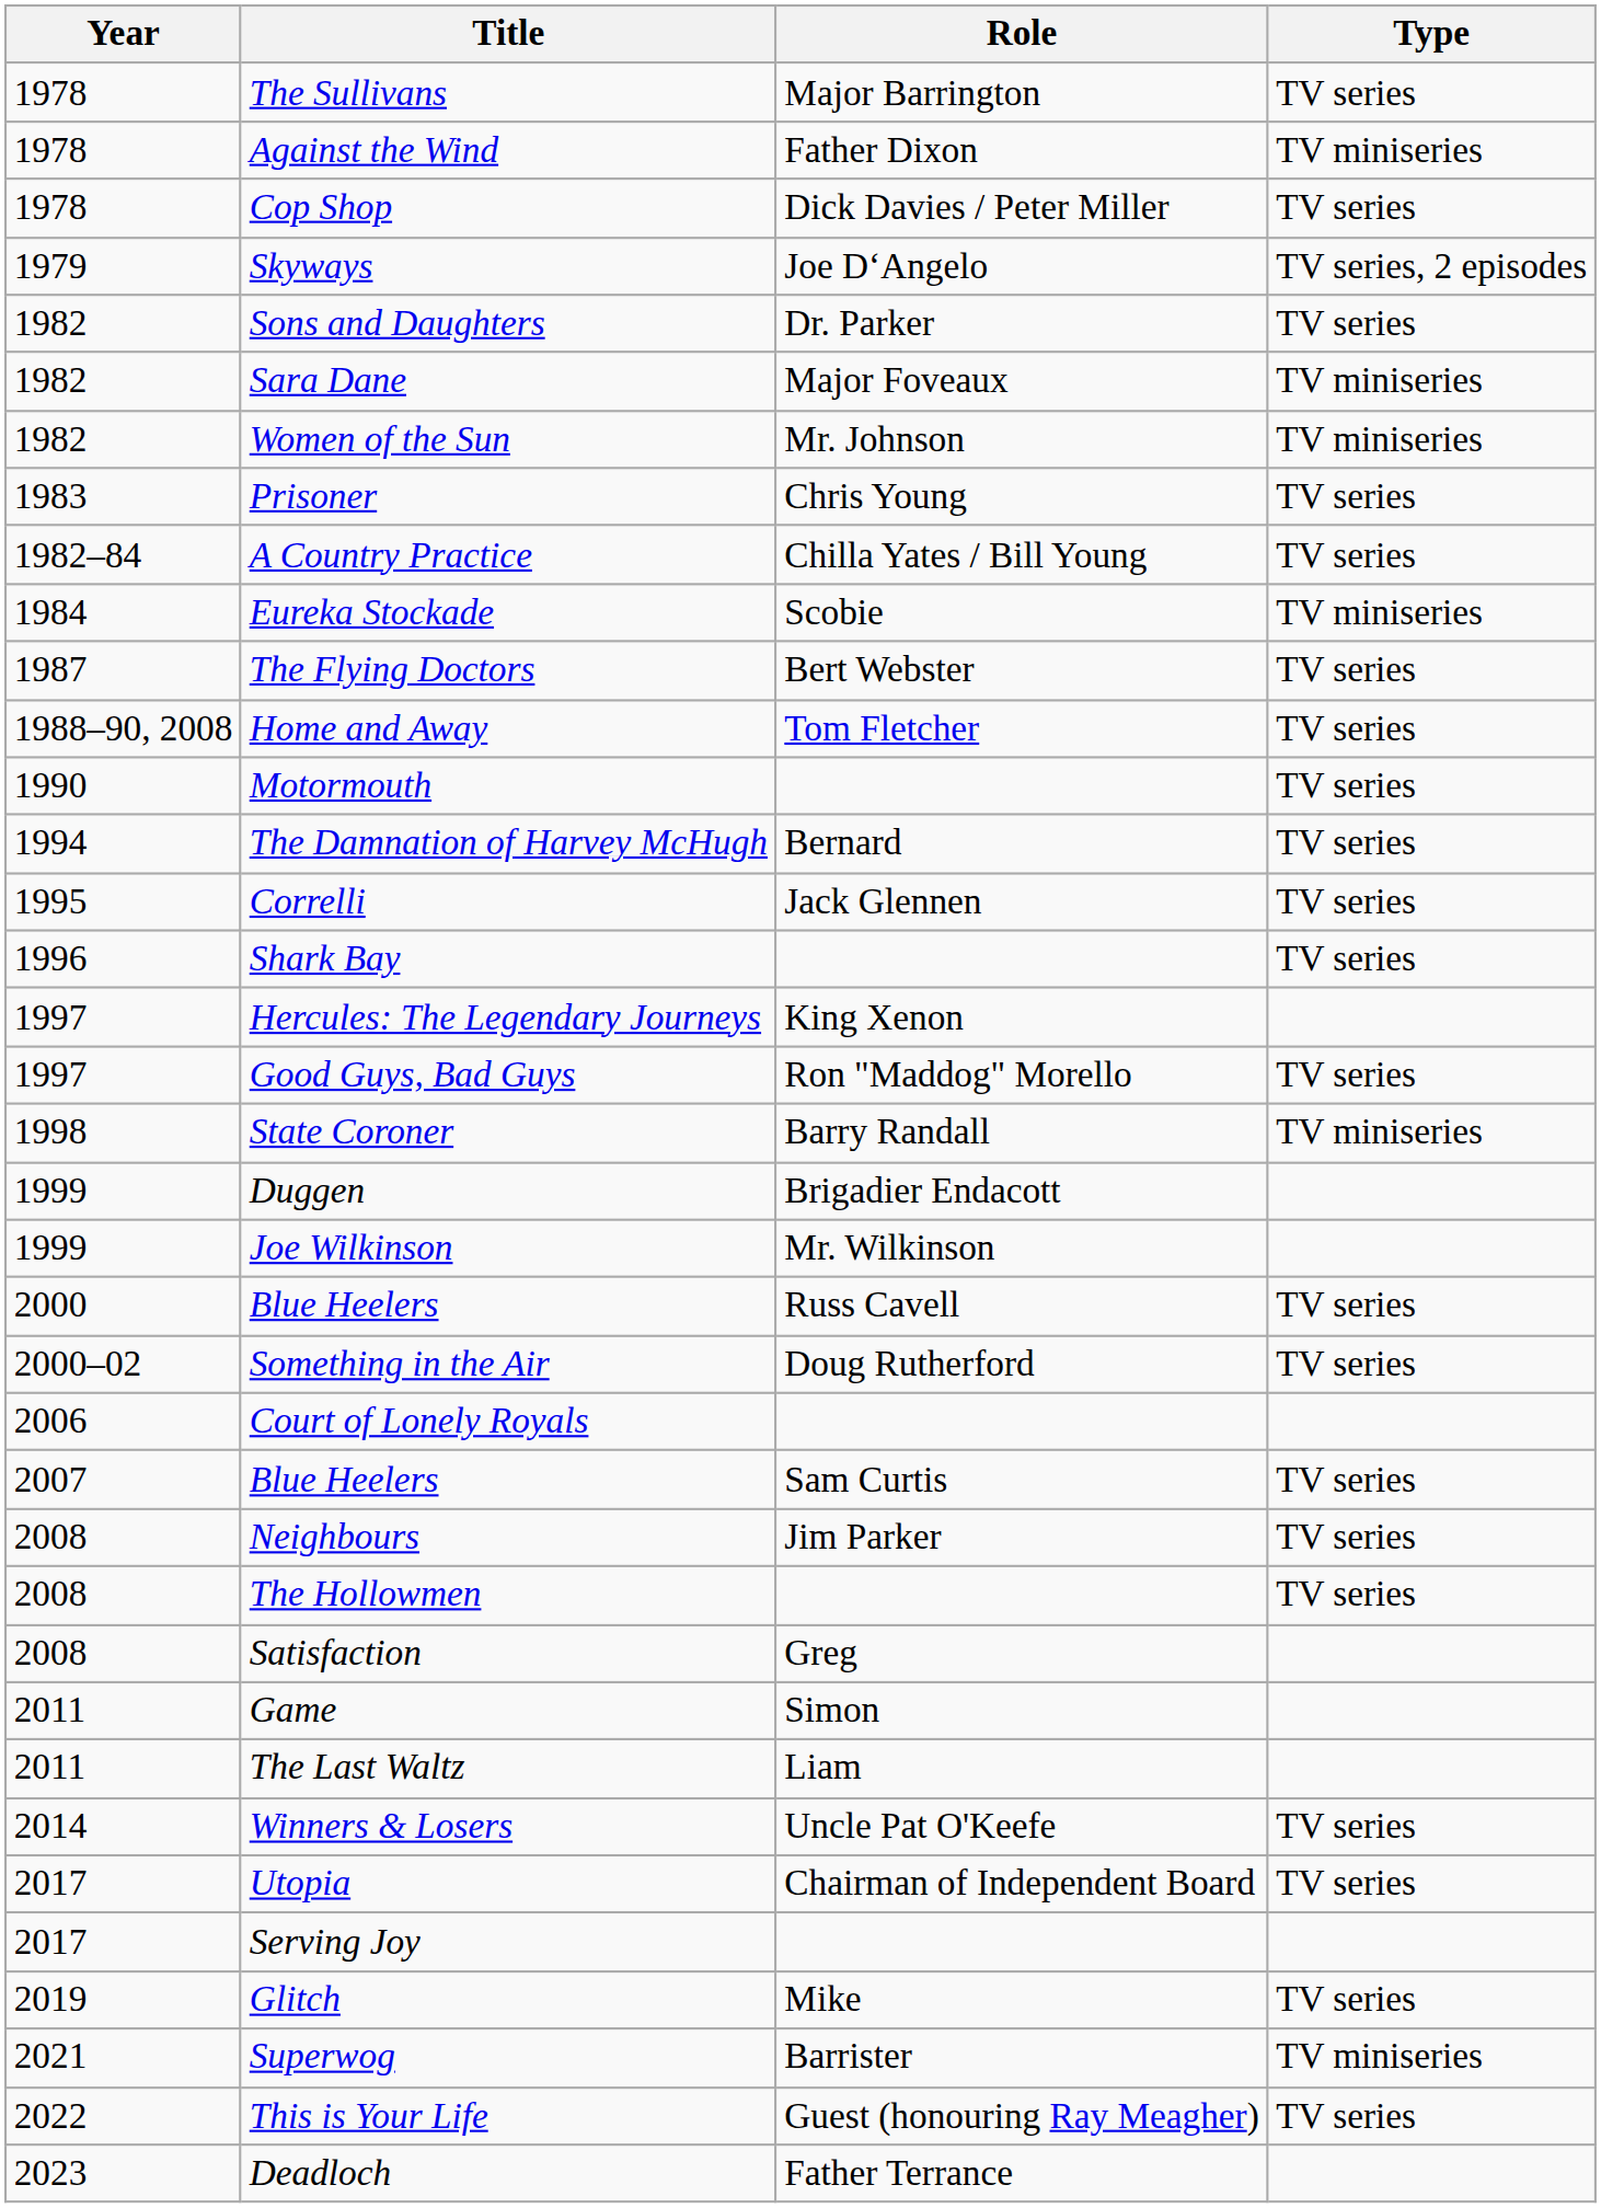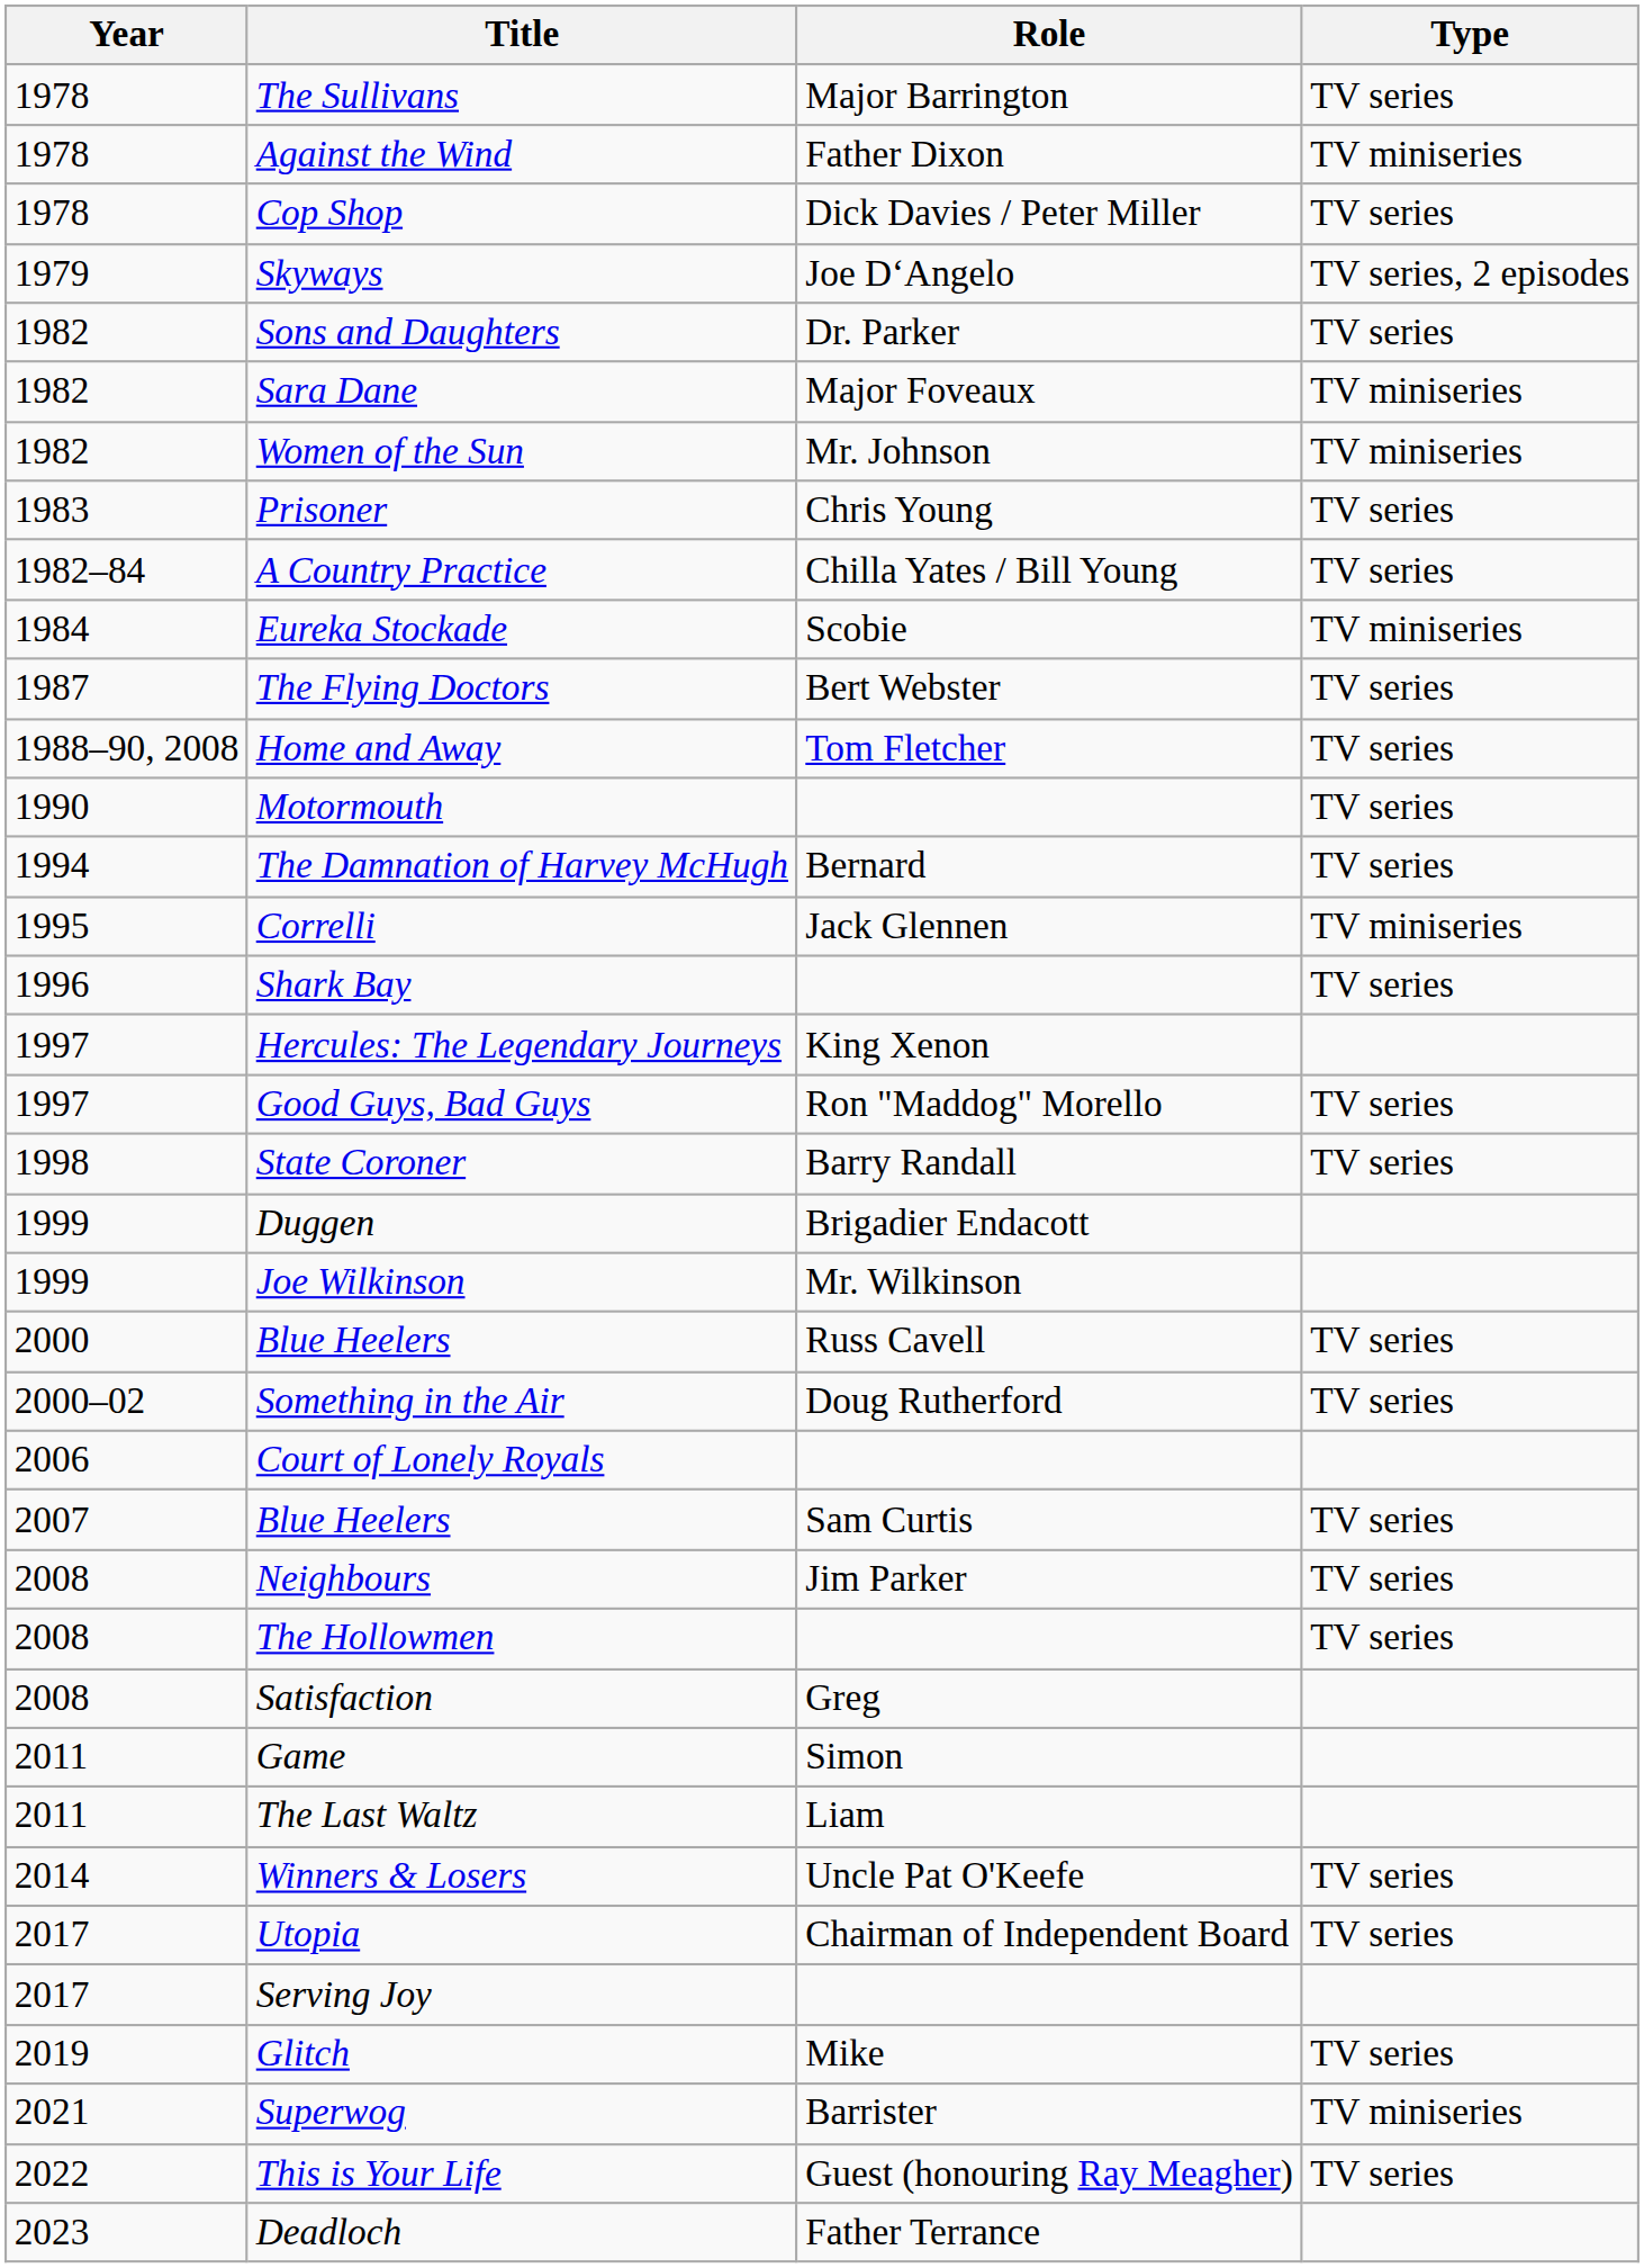Correlli | Type: TV series -> TV miniseries
State Coroner | Type: TV miniseries -> TV series
